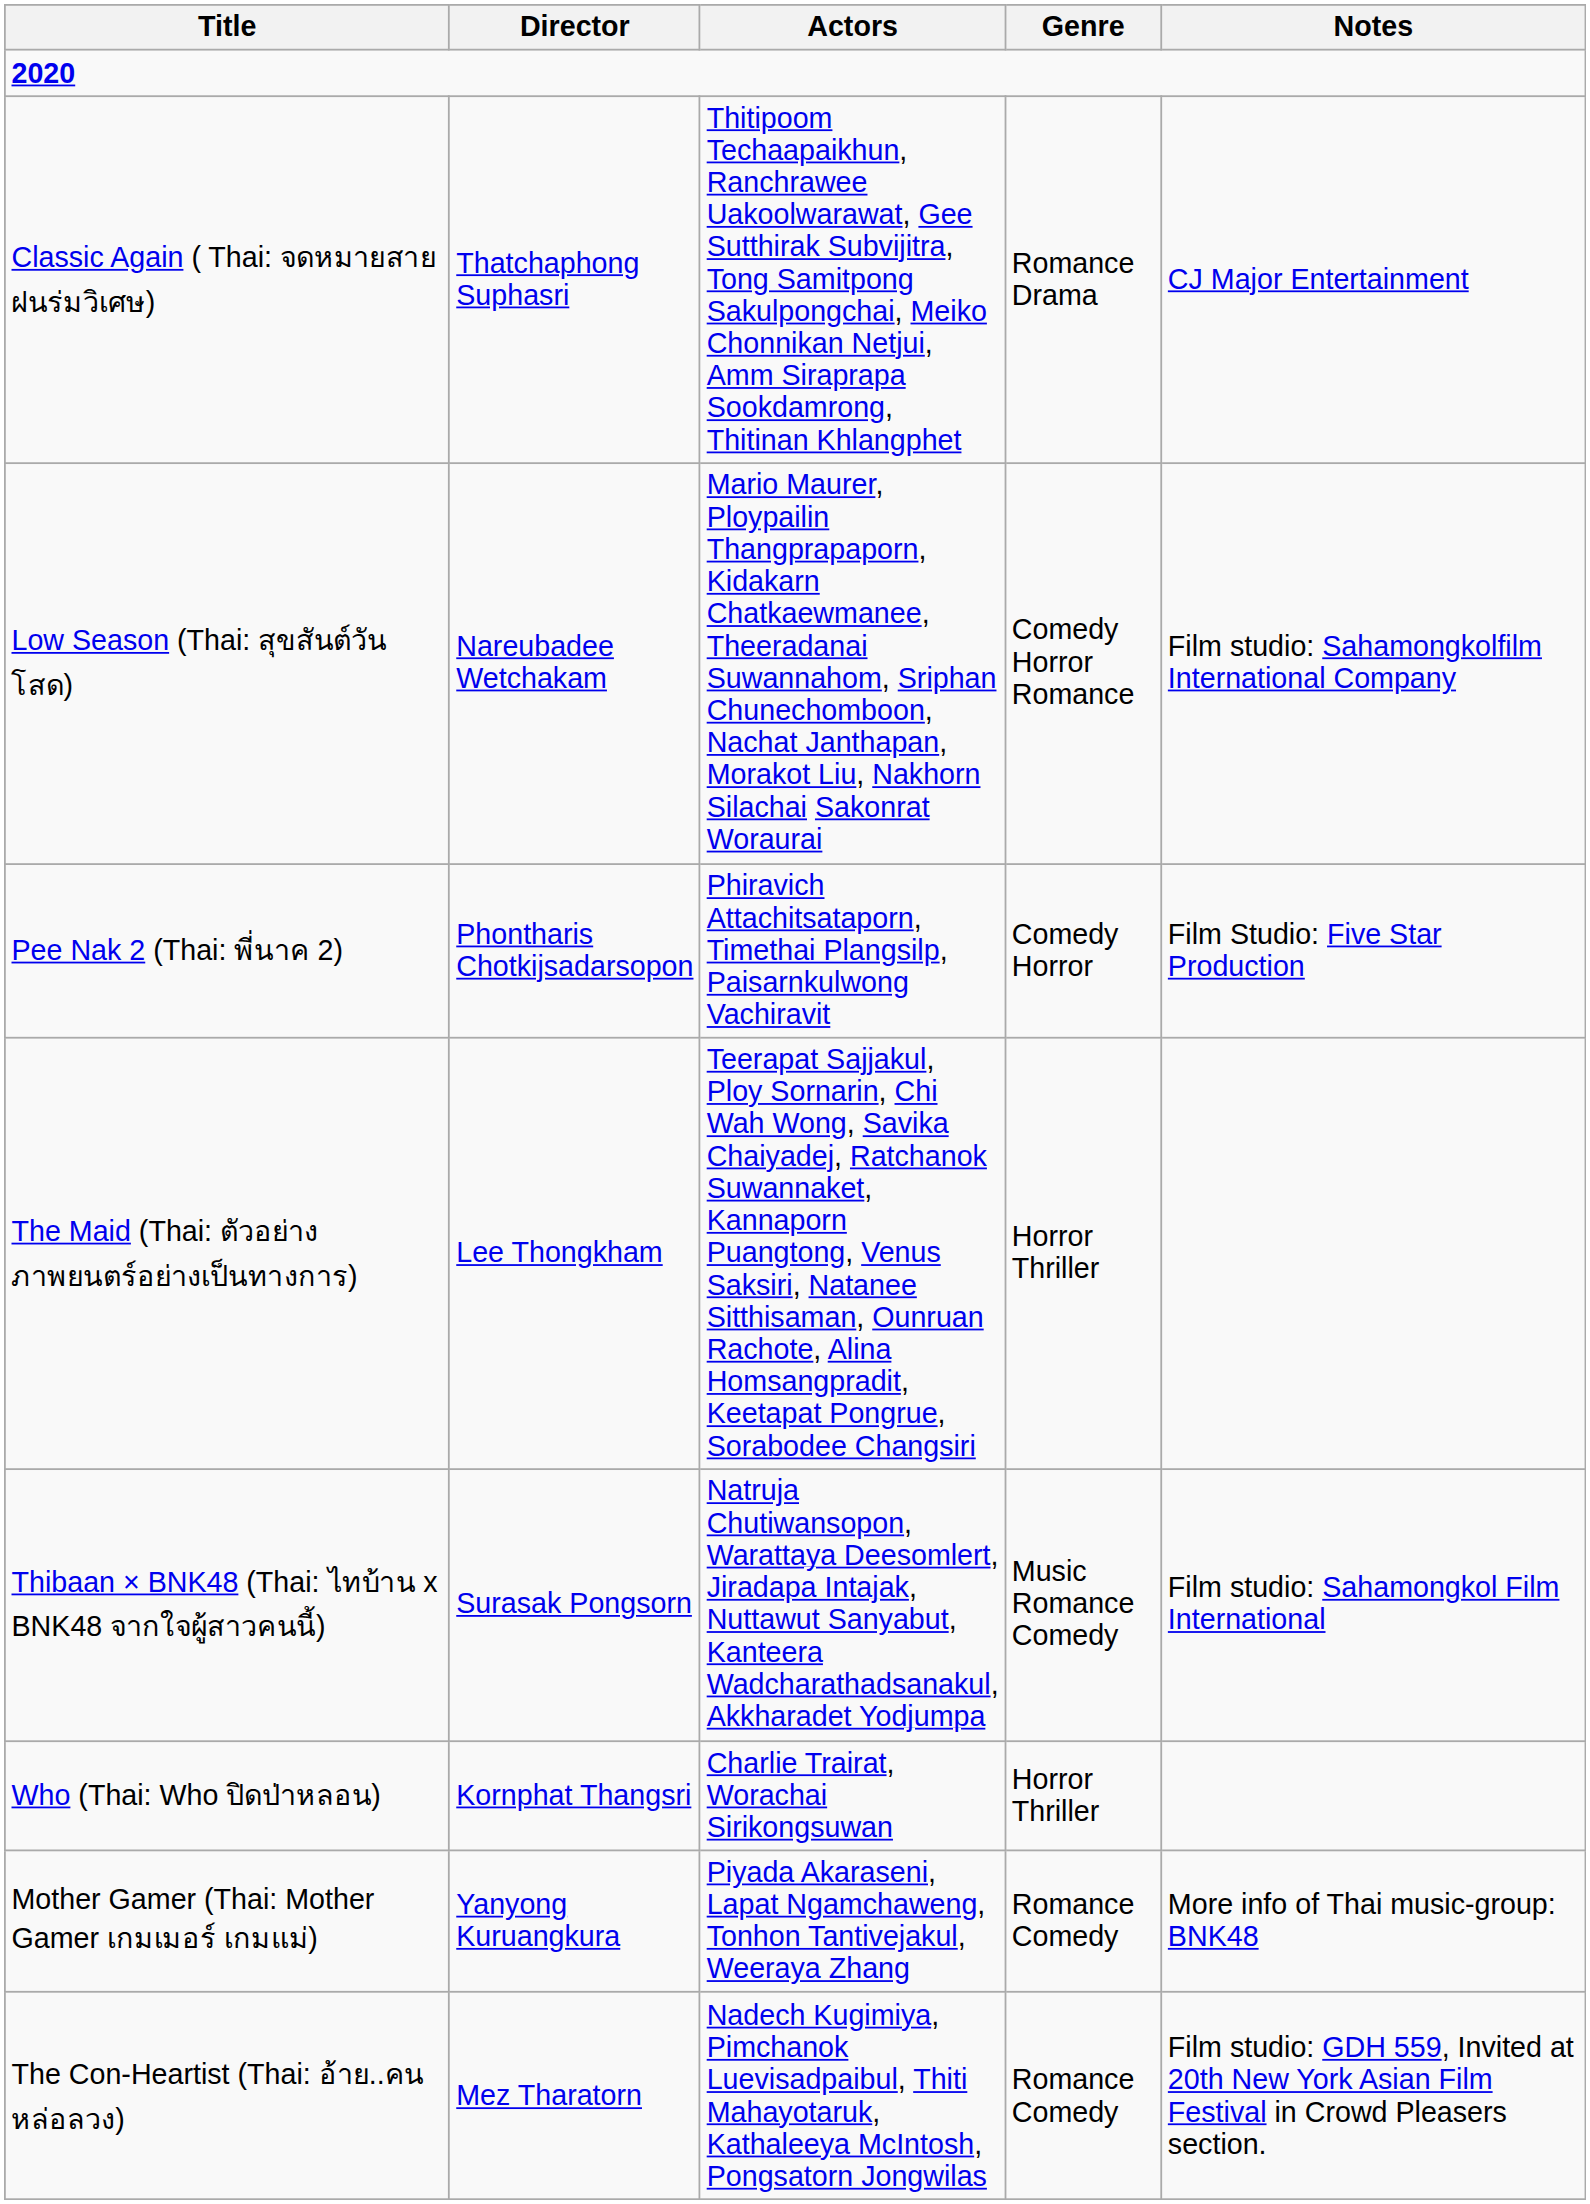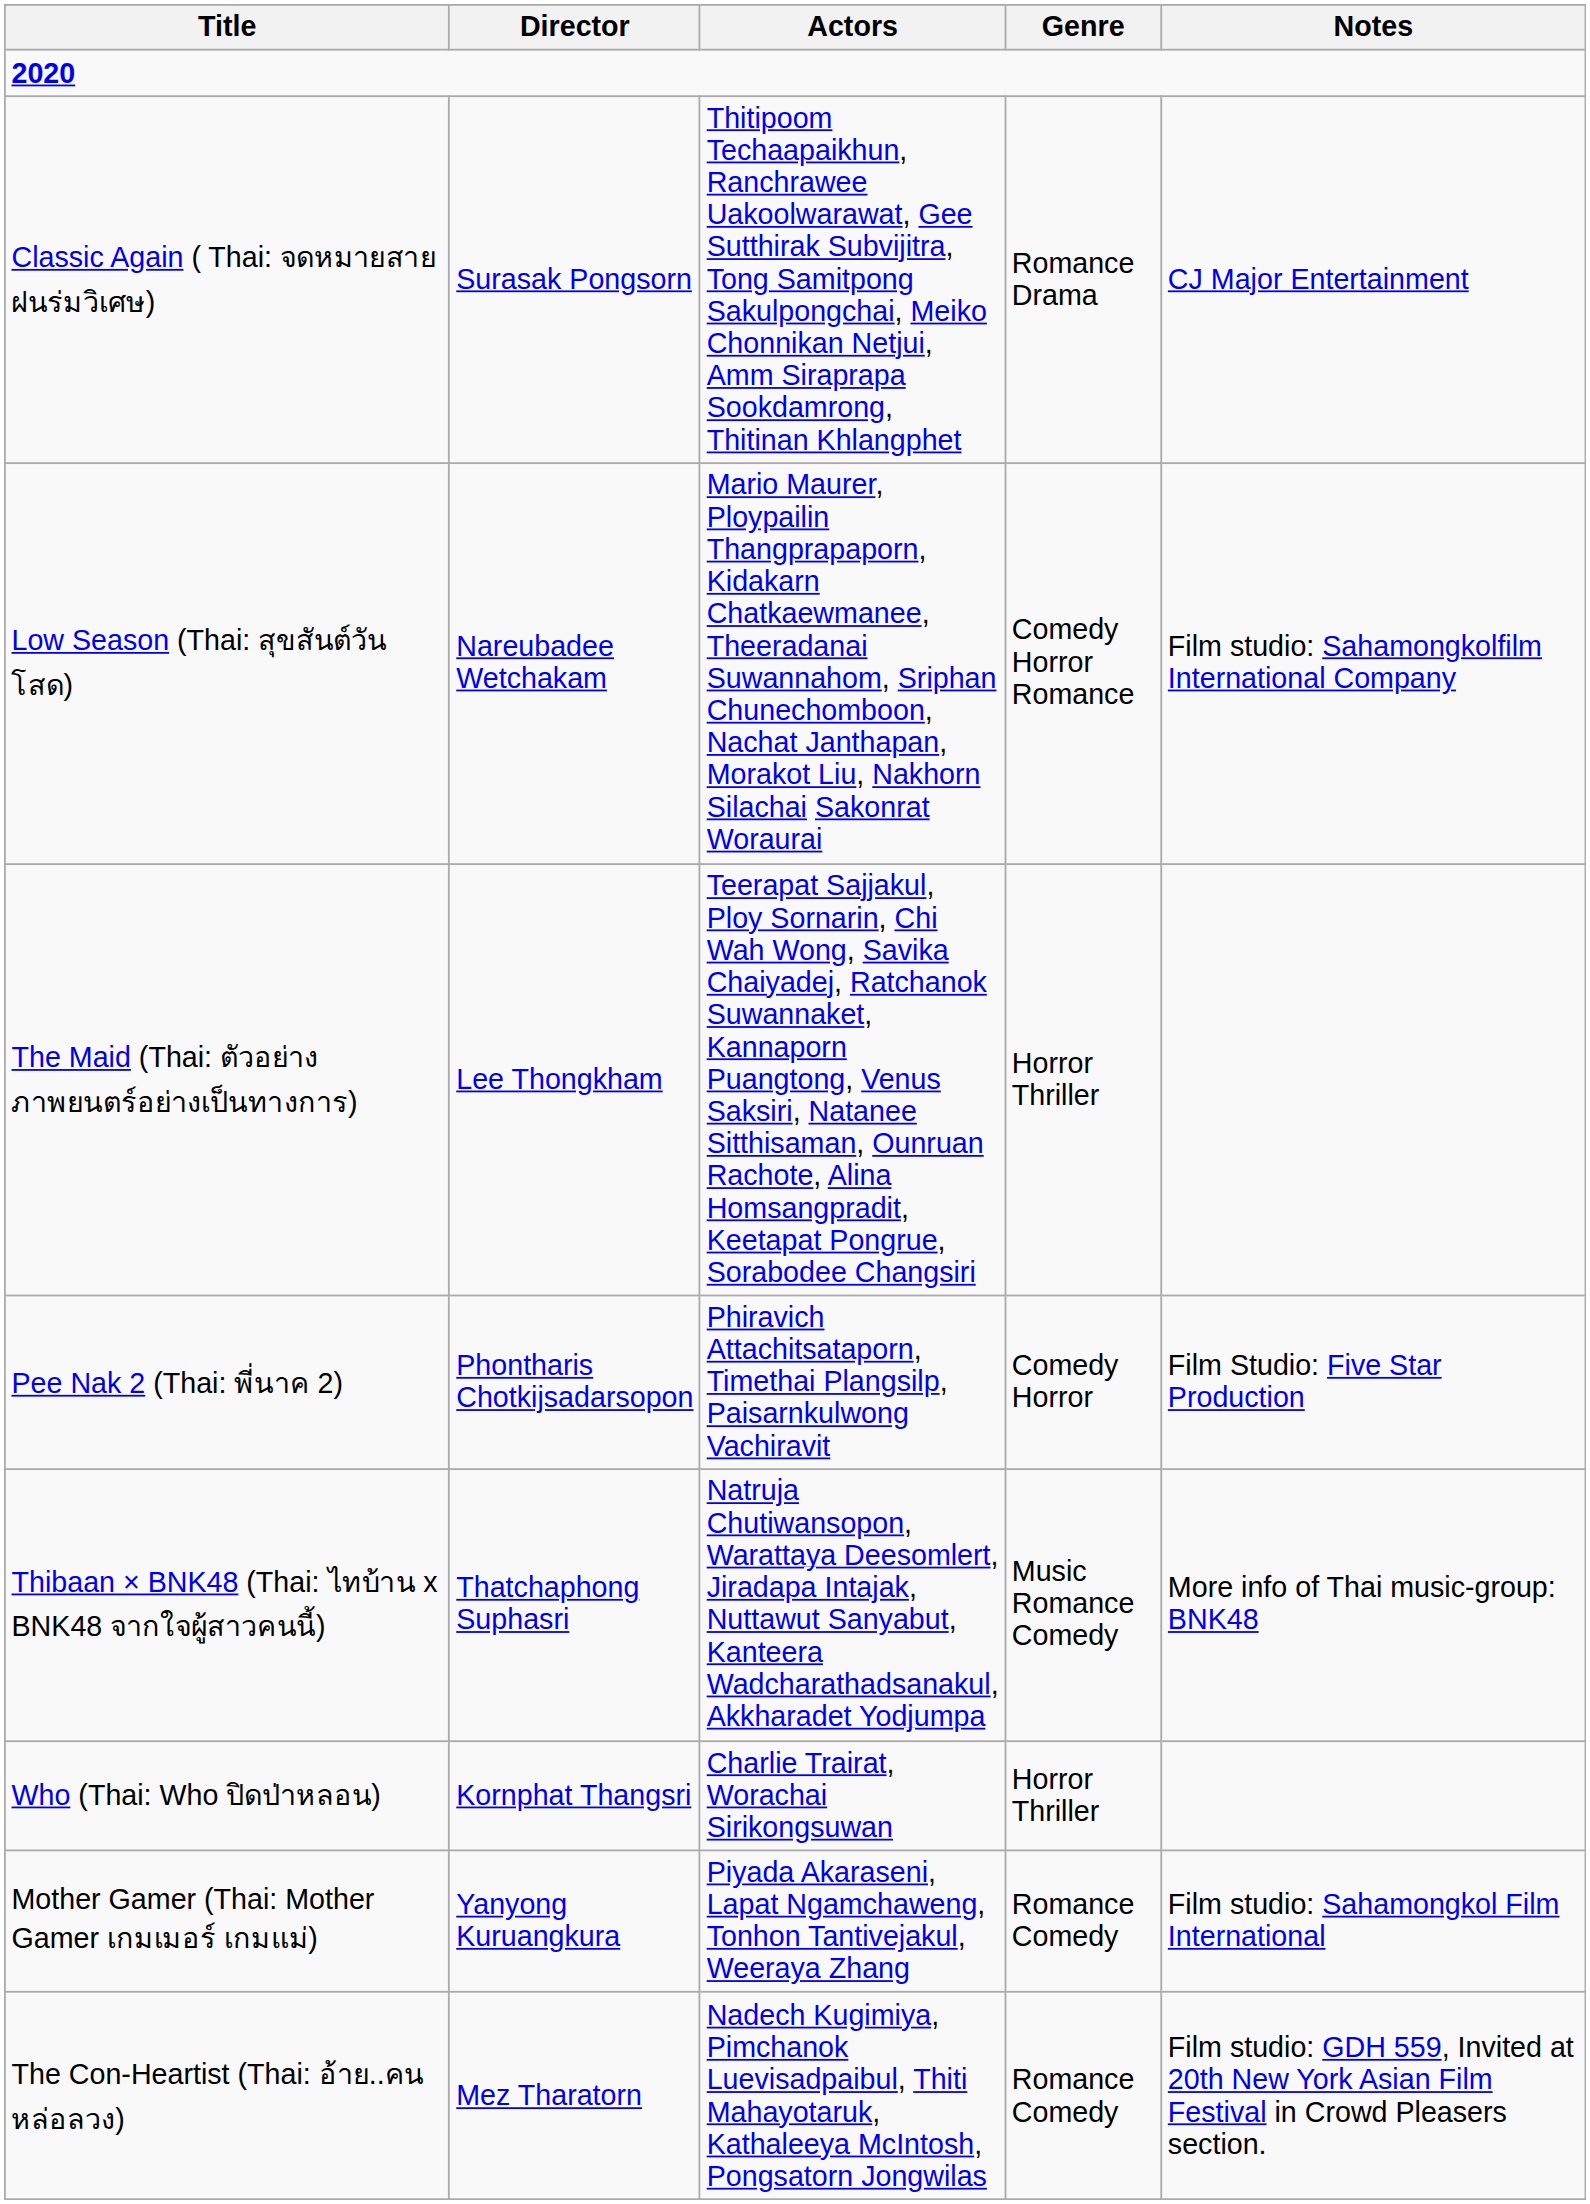Classic Again ( Thai: จดหมายสายฝนร่มวิเศษ) | Director: Thatchaphong Suphasri -> Surasak Pongsorn
rows swapped: Pee Nak 2 (Thai: พี่นาค 2) <-> The Maid (Thai: ตัวอย่างภาพยนตร์อย่างเป็นทางการ)
Thibaan × BNK48 (Thai: ไทบ้าน x BNK48 จากใจผู้สาวคนนี้) | Director: Surasak Pongsorn -> Thatchaphong Suphasri
Thibaan × BNK48 (Thai: ไทบ้าน x BNK48 จากใจผู้สาวคนนี้) | Notes: Film studio: Sahamongkol Film International -> More info of Thai music-group: BNK48
Mother Gamer (Thai: Mother Gamer เกมเมอร์ เกมแม่) | Notes: More info of Thai music-group: BNK48 -> Film studio: Sahamongkol Film International
